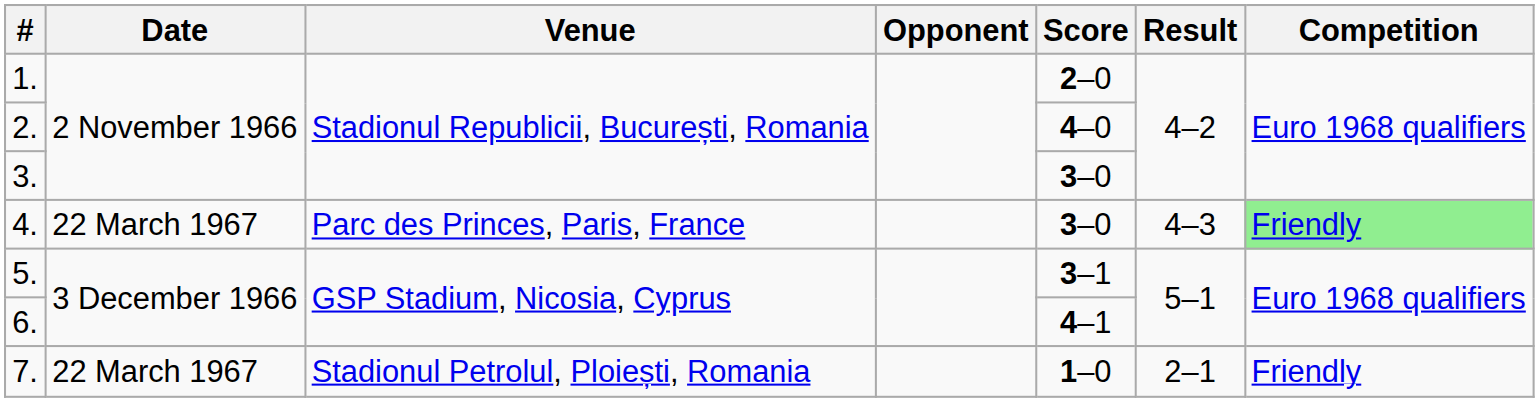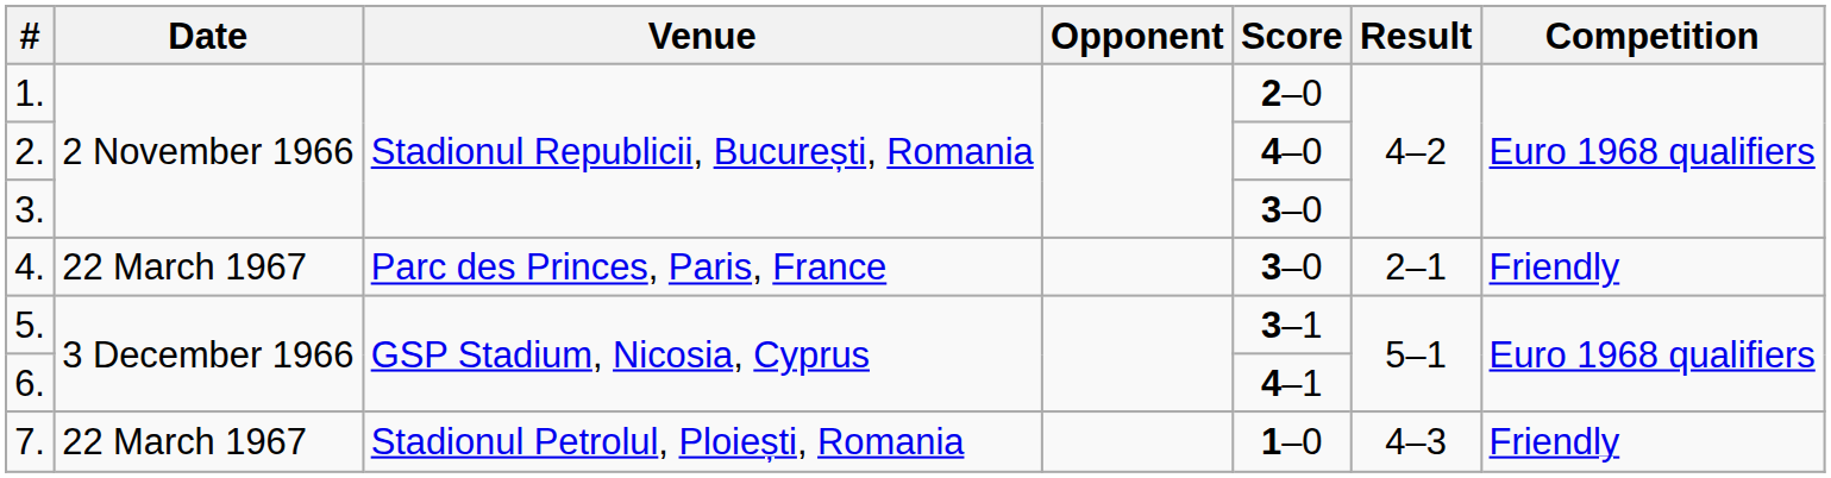4. | Result: 4–3 -> 2–1
4. | Competition: lightgreen background -> no background
7. | Result: 2–1 -> 4–3
